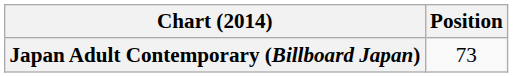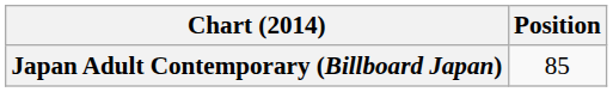Japan Adult Contemporary (Billboard Japan) | Position: 73 -> 85
